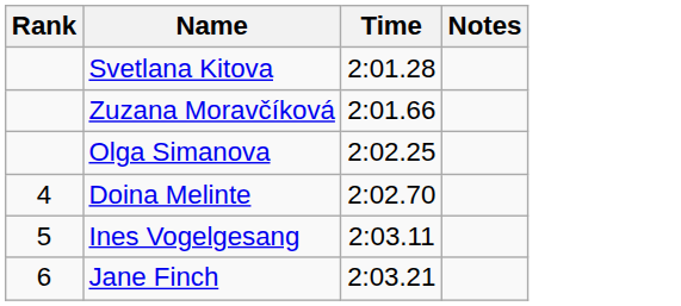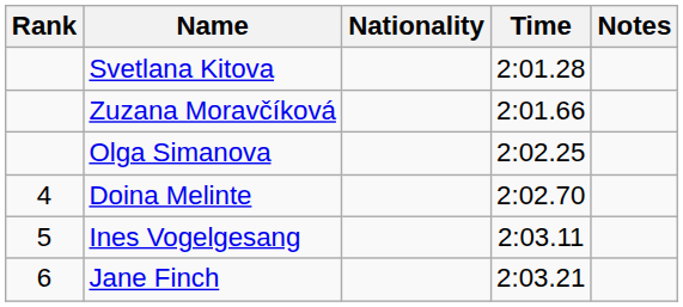+ column: Nationality
